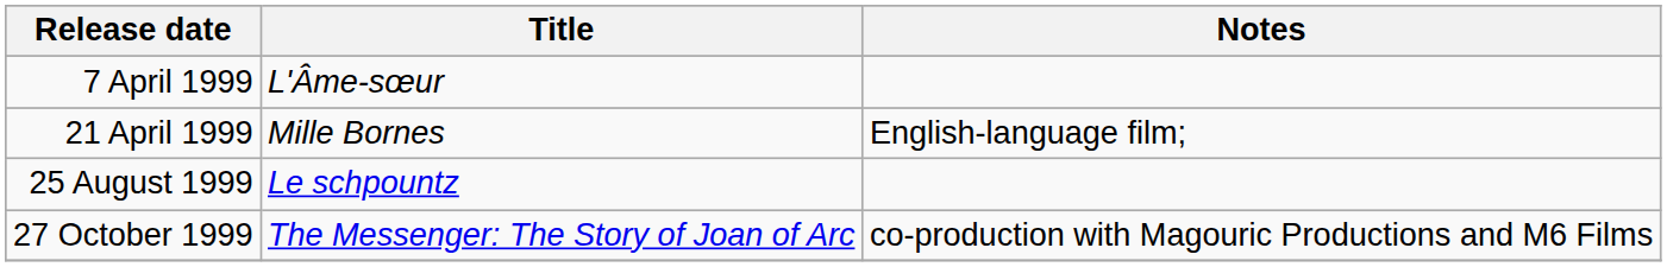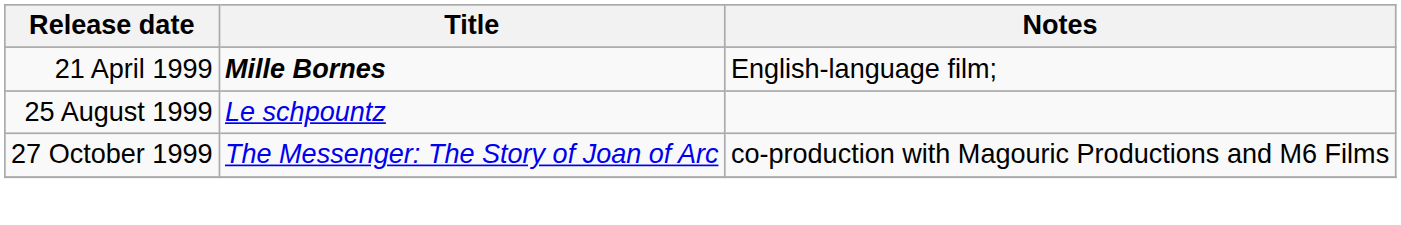- row: 7 April 1999 | L'Âme-sœur
21 April 1999 | Title: normal -> bold
